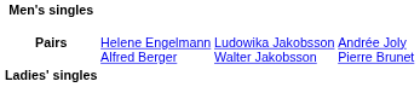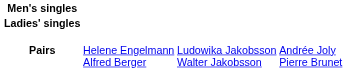rows swapped: Ladies' singles <-> Pairs
